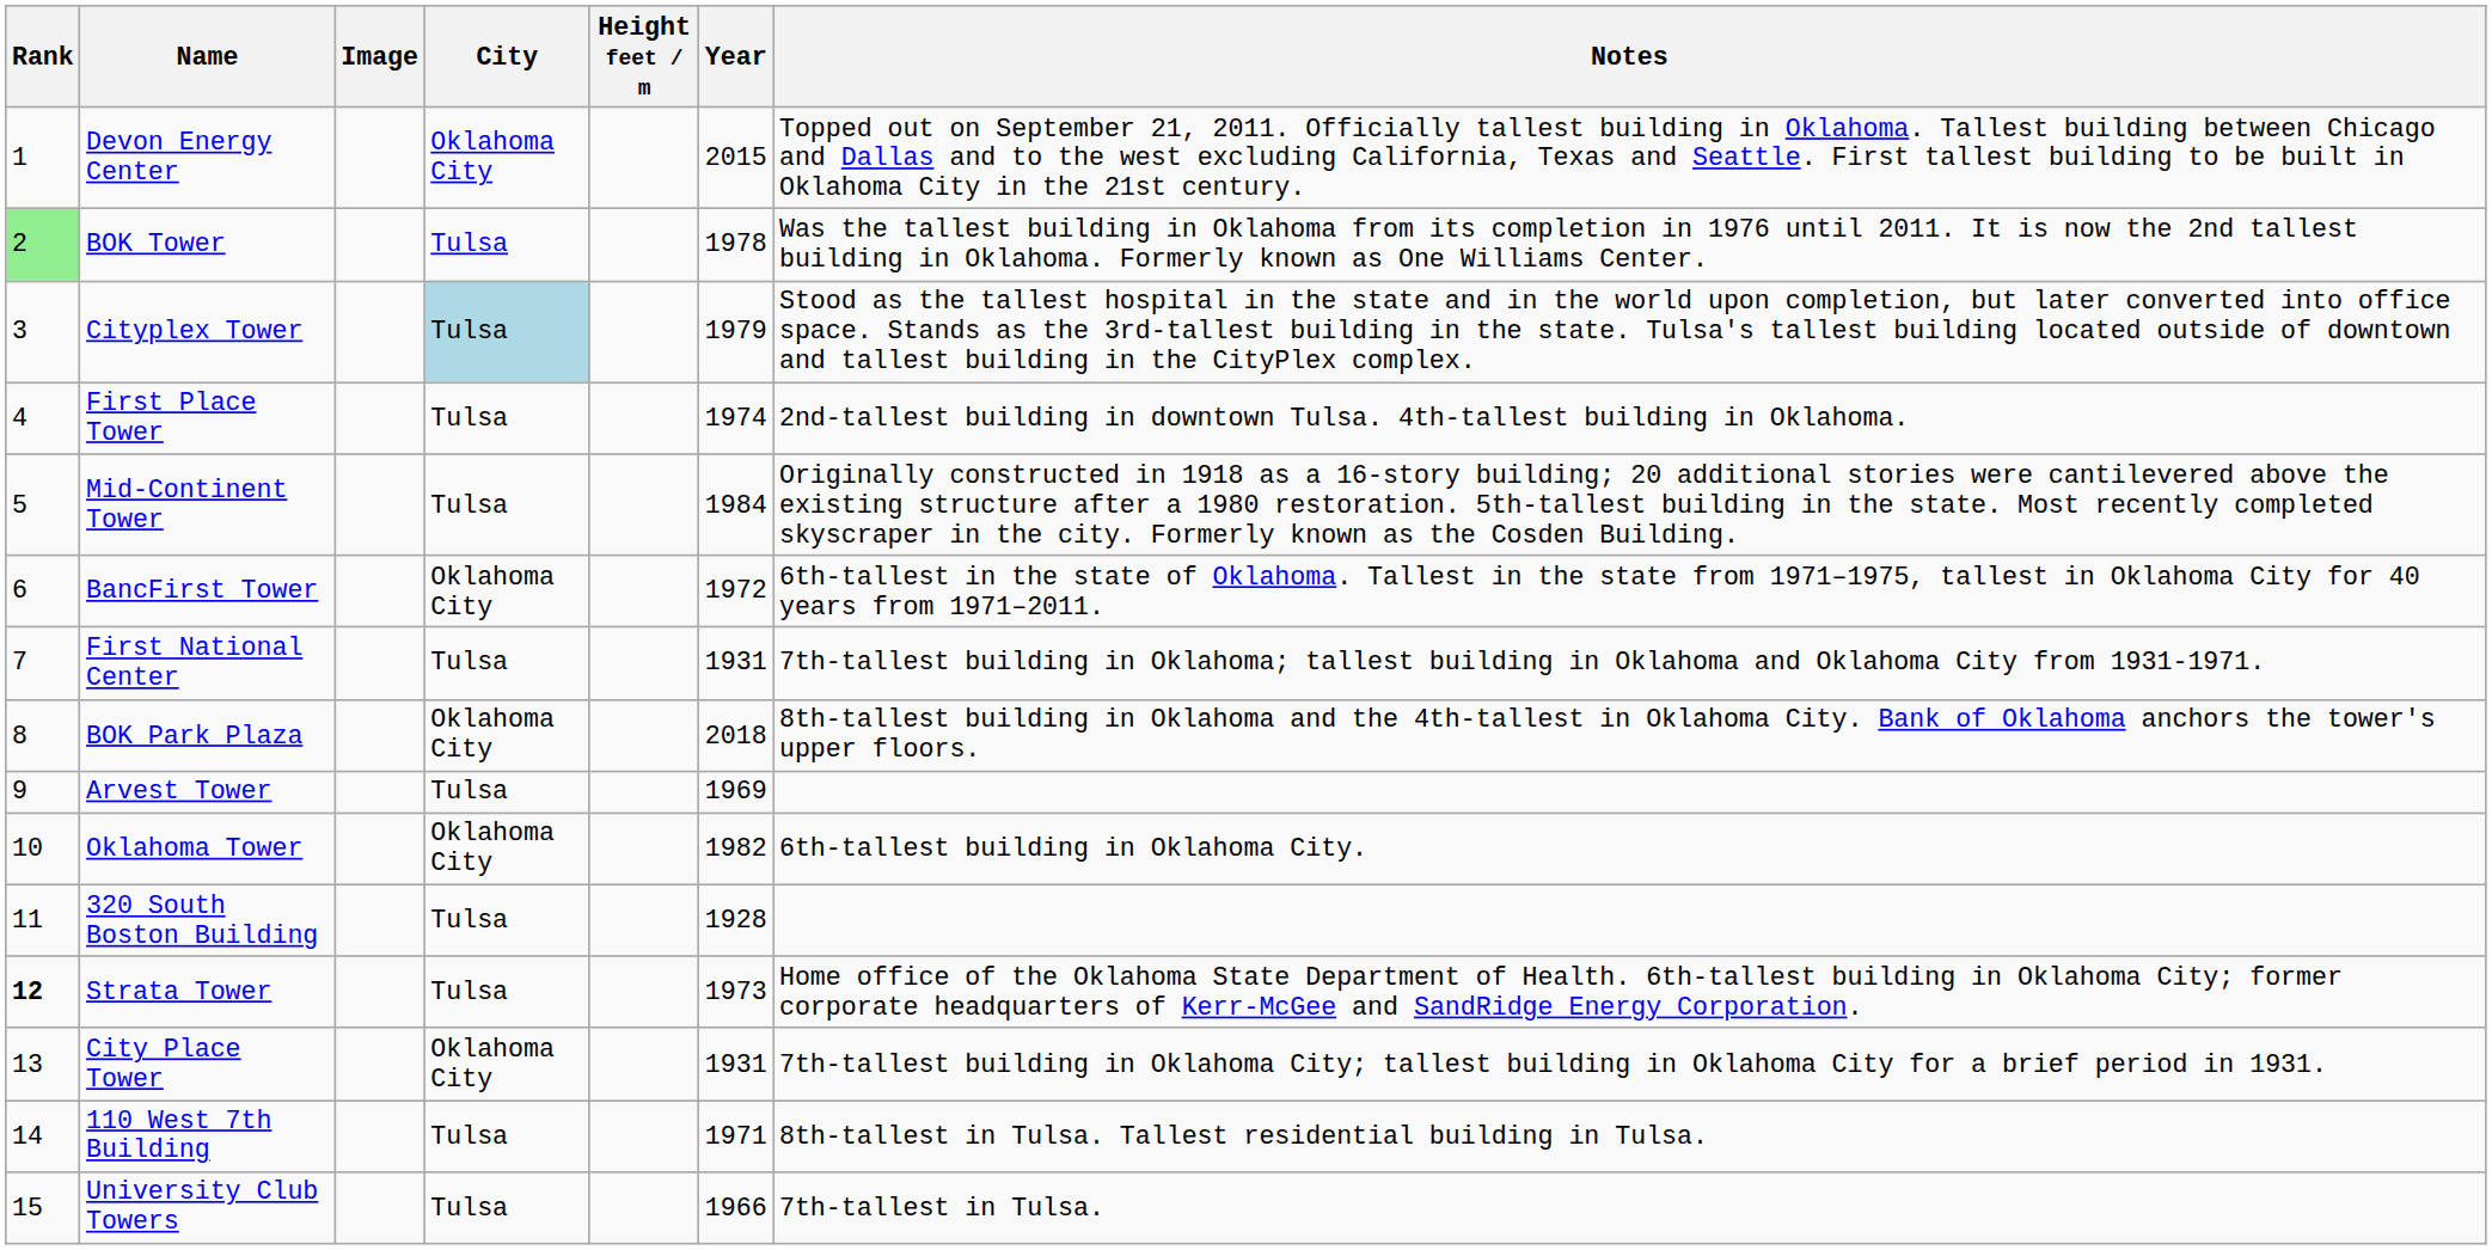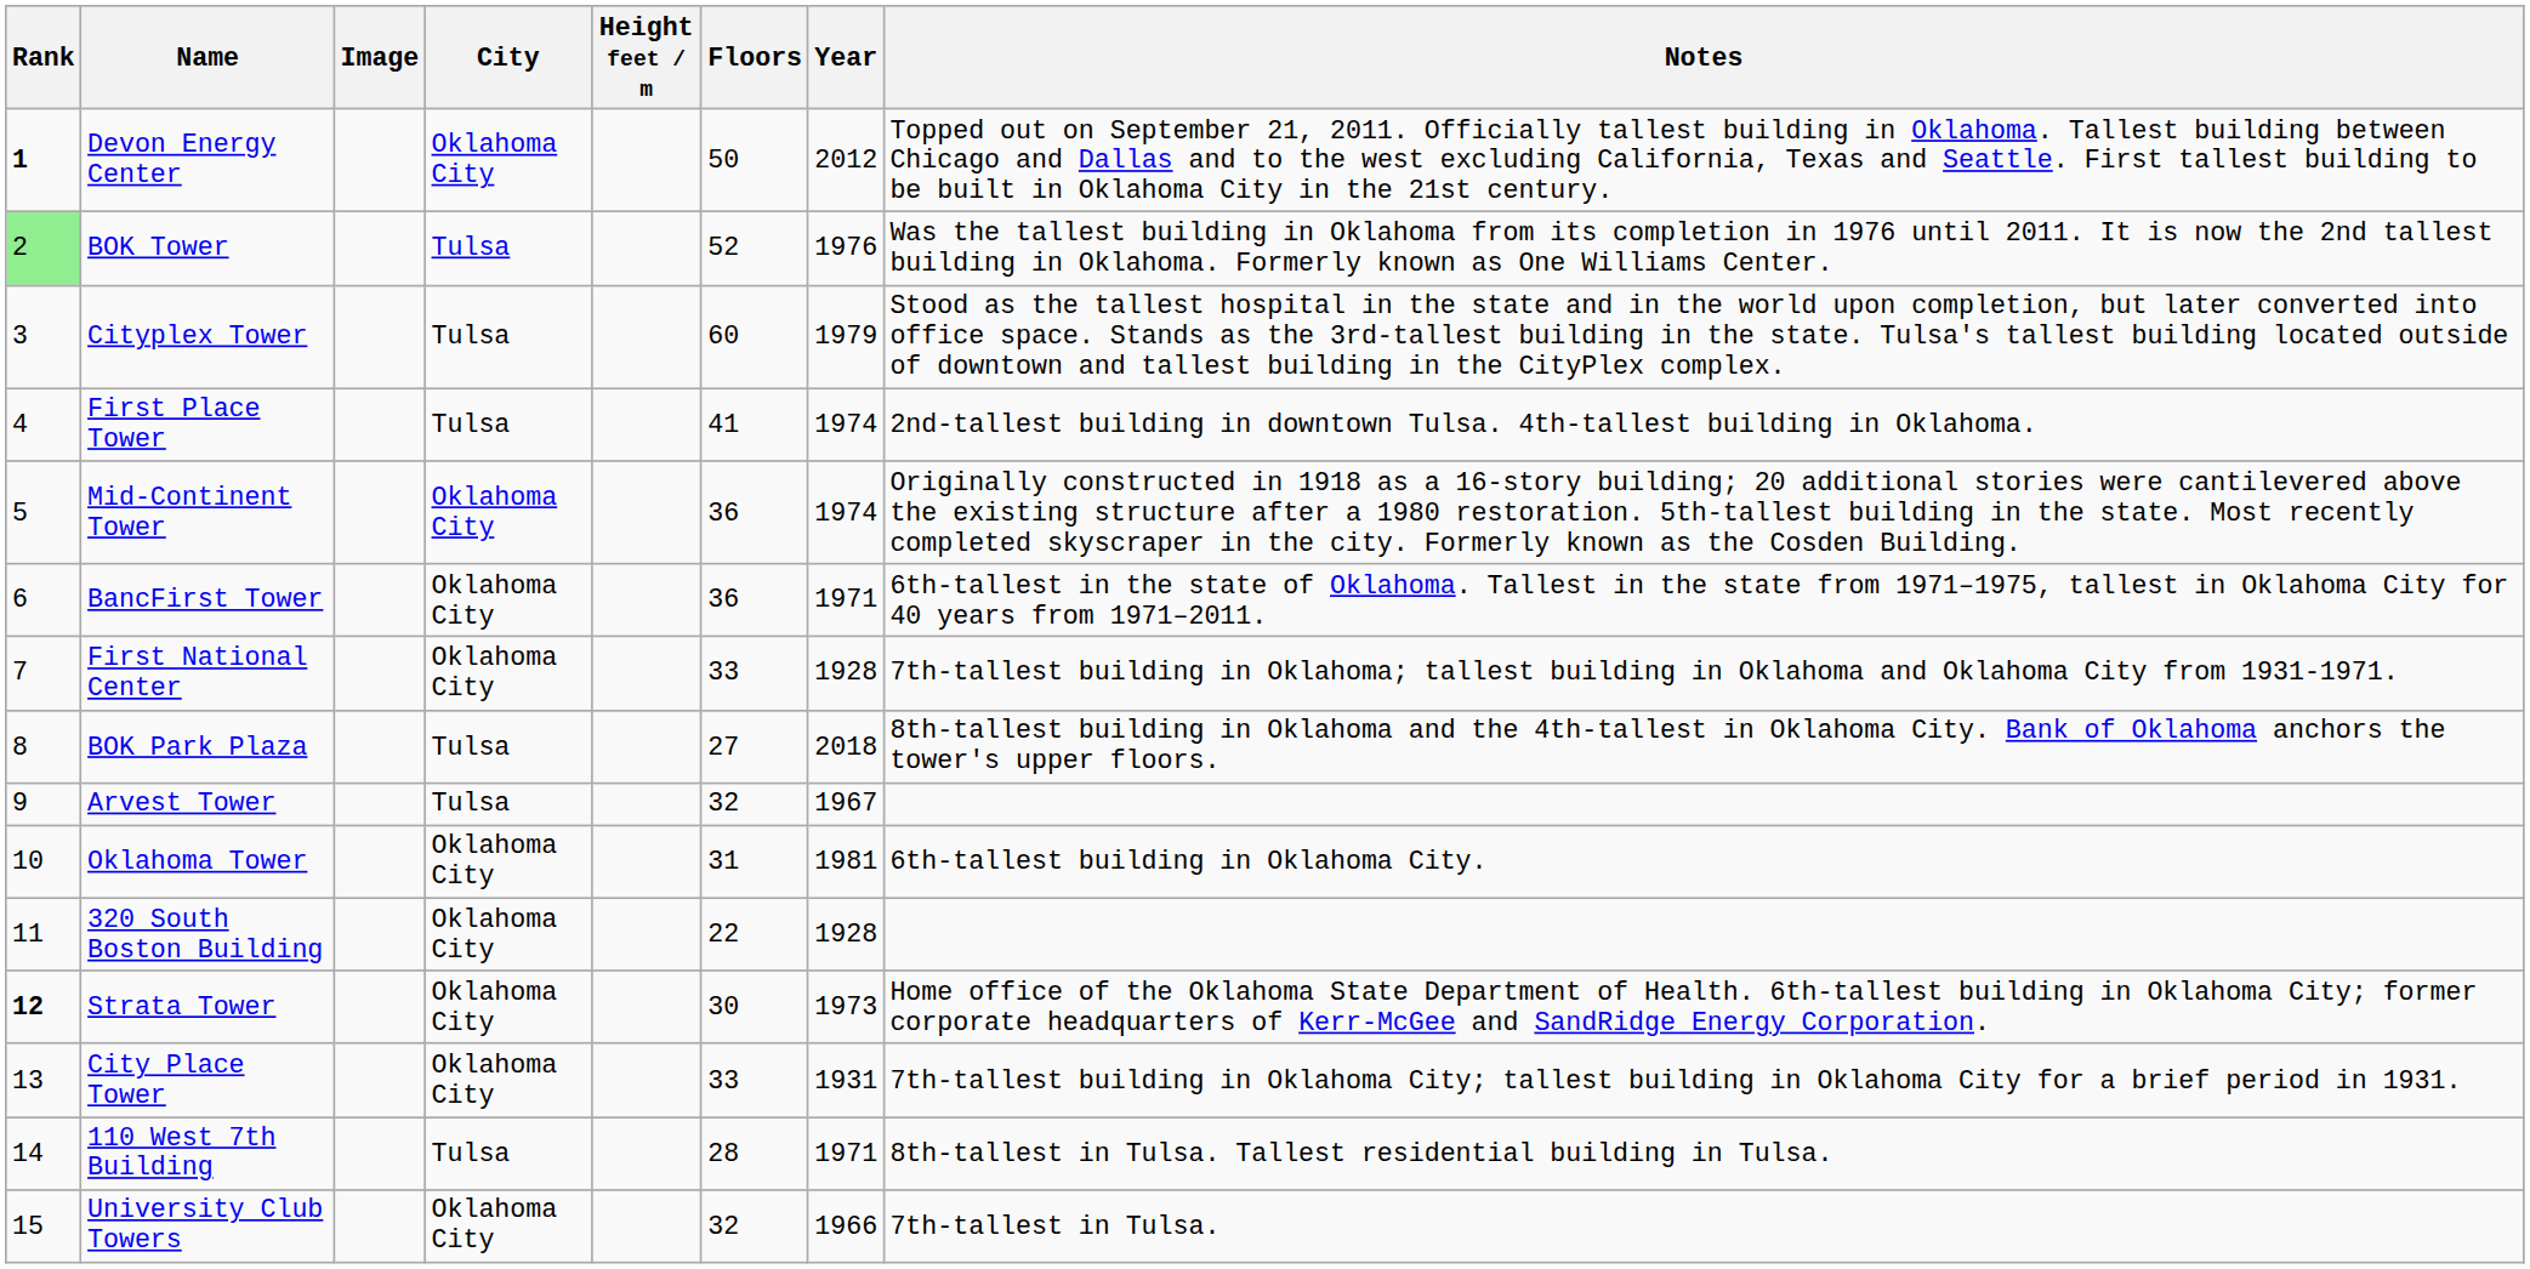+ column: Floors | 50 | 52 | 60 | 41 | 36 | 36 | 33 | 27 | 32 | 31 | 22 | 30 | 33 | 28 | 32
Devon Energy Center | Rank: normal -> bold
Devon Energy Center | Year: 2015 -> 2012
BOK Tower | Year: 1978 -> 1976
Cityplex Tower | City: lightblue background -> no background
Mid-Continent Tower | City: Tulsa -> Oklahoma City
Mid-Continent Tower | Year: 1984 -> 1974
BancFirst Tower | Year: 1972 -> 1971
First National Center | City: Tulsa -> Oklahoma City
First National Center | Year: 1931 -> 1928
BOK Park Plaza | City: Oklahoma City -> Tulsa
Arvest Tower | Year: 1969 -> 1967
Oklahoma Tower | Year: 1982 -> 1981
320 South Boston Building | City: Tulsa -> Oklahoma City
Strata Tower | City: Tulsa -> Oklahoma City
University Club Towers | City: Tulsa -> Oklahoma City
